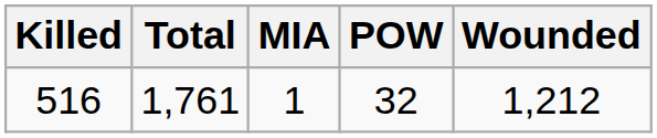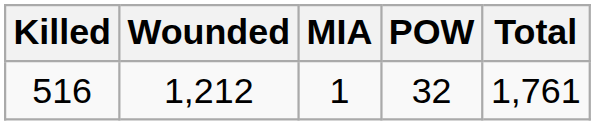columns swapped: Wounded <-> Total
